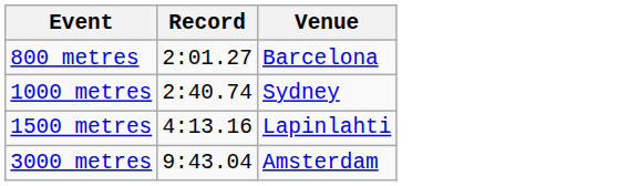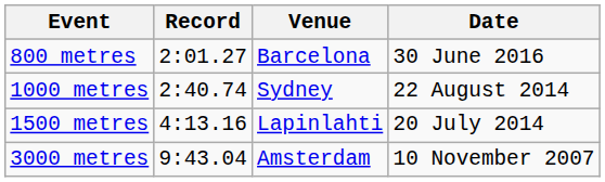+ column: Date | 30 June 2016 | 22 August 2014 | 20 July 2014 | 10 November 2007
